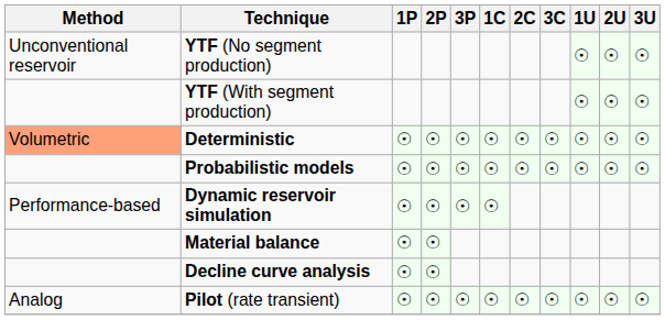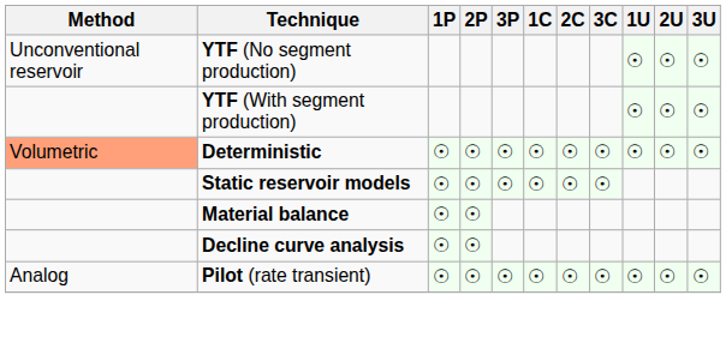- row: Probabilistic models | ☉ | ☉ | ☉ | ☉ | ☉ | ☉ | ☉ | ☉ | ☉
+ row: Static reservoir models | ☉ | ☉ | ☉ | ☉ | ☉ | ☉
- row: Performance-based | Dynamic reservoir simulation | ☉ | ☉ | ☉ | ☉
